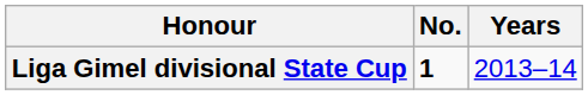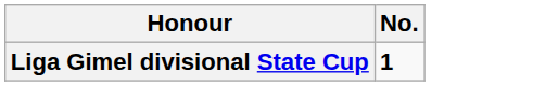- column: Years | 2013–14
